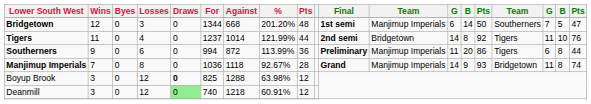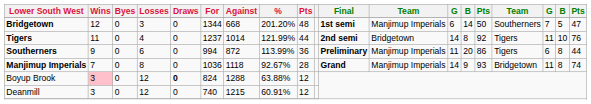Boyup Brook | Wins: no background -> pink background
Boyup Brook | For: 825 -> 824
Boyup Brook | %: 63.98% -> 63.88%
Deanmill | Draws: lightgreen background -> no background
Deanmill | Against: 1218 -> 1215
